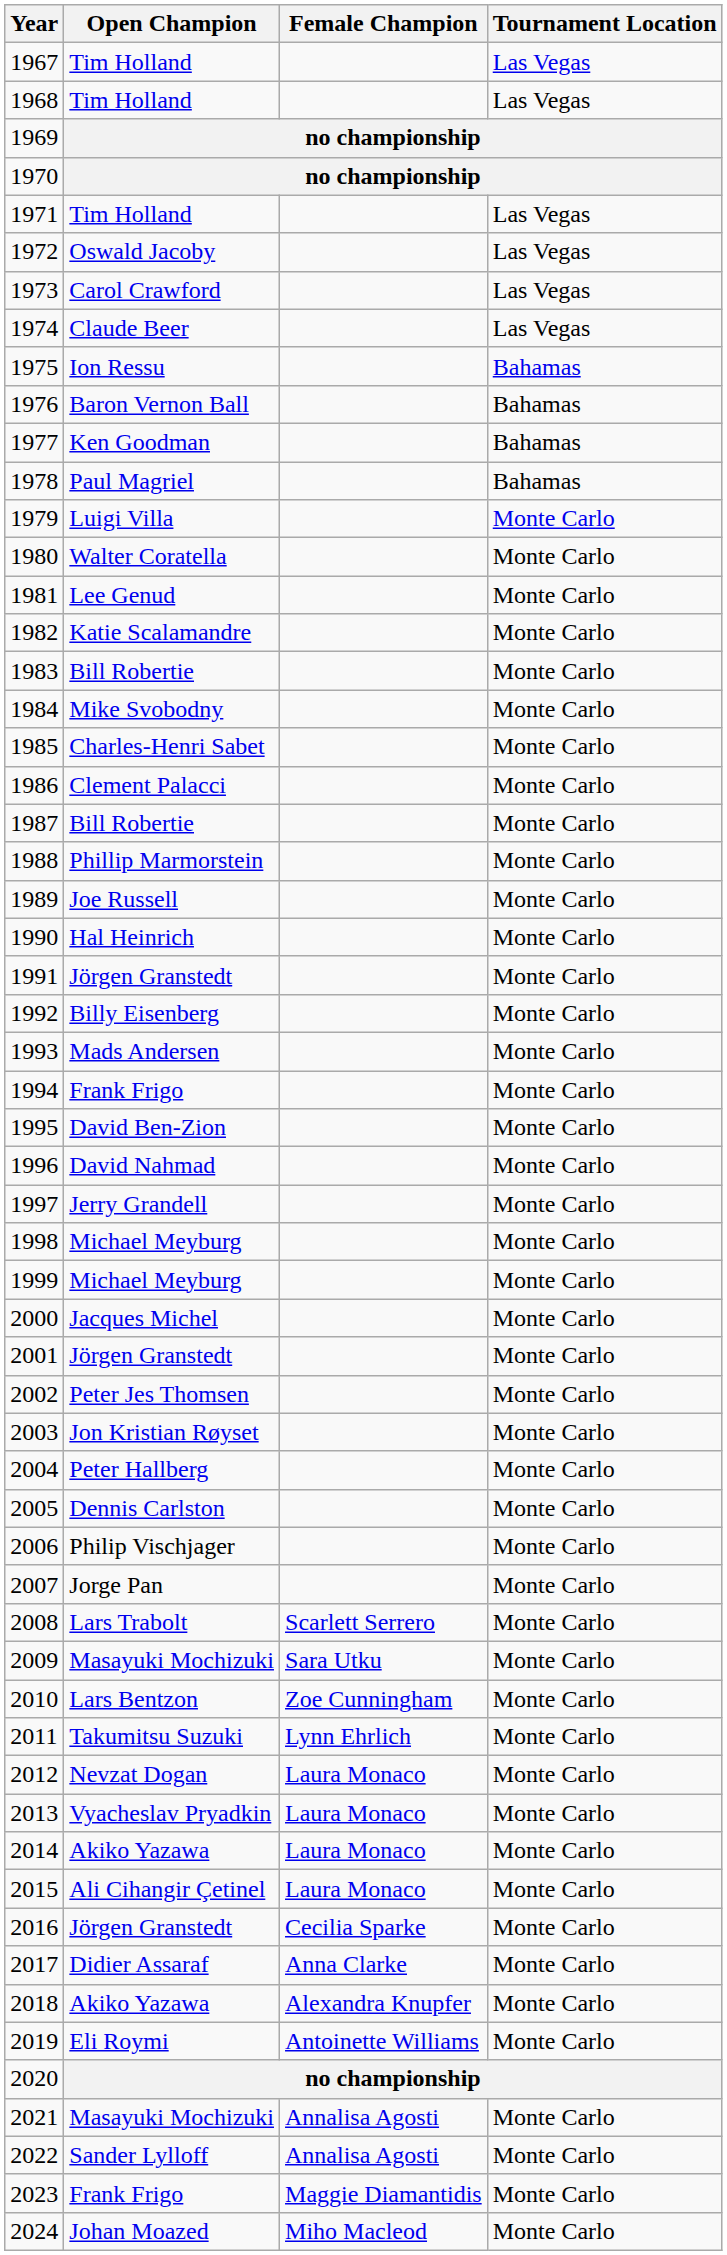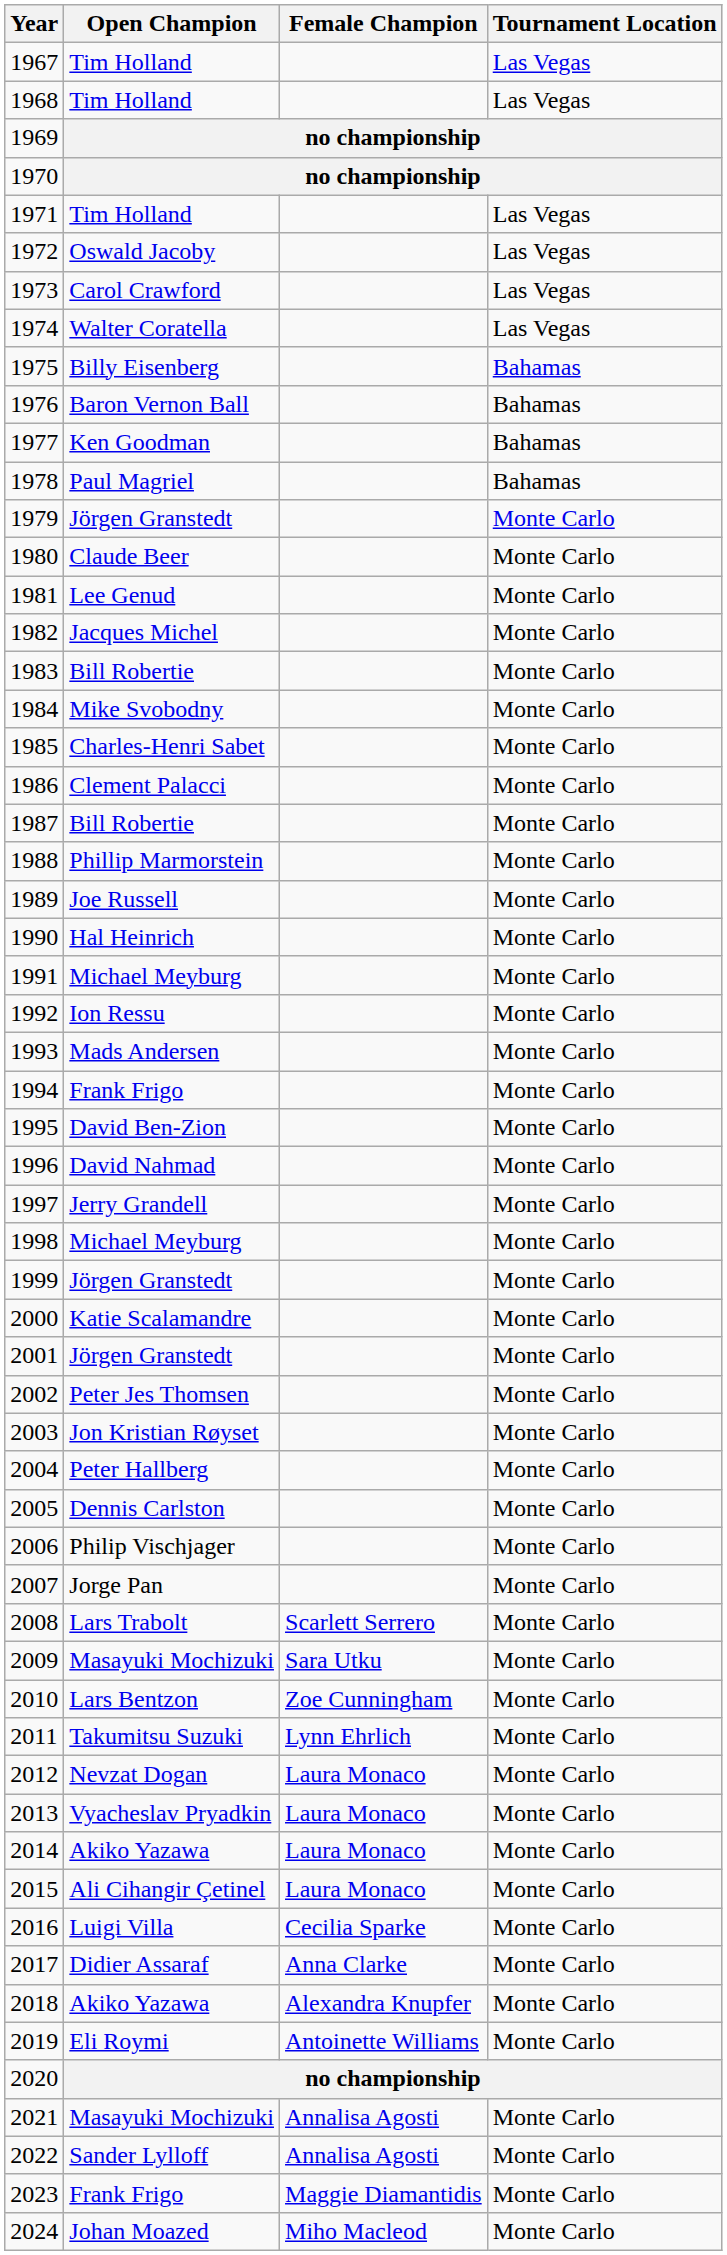1974 | Open Champion: Claude Beer -> Walter Coratella
1975 | Open Champion: Ion Ressu -> Billy Eisenberg
1979 | Open Champion: Luigi Villa -> Jörgen Granstedt
1980 | Open Champion: Walter Coratella -> Claude Beer
1982 | Open Champion: Katie Scalamandre -> Jacques Michel
1991 | Open Champion: Jörgen Granstedt -> Michael Meyburg
1992 | Open Champion: Billy Eisenberg -> Ion Ressu
1999 | Open Champion: Michael Meyburg -> Jörgen Granstedt
2000 | Open Champion: Jacques Michel -> Katie Scalamandre
2016 | Open Champion: Jörgen Granstedt -> Luigi Villa
